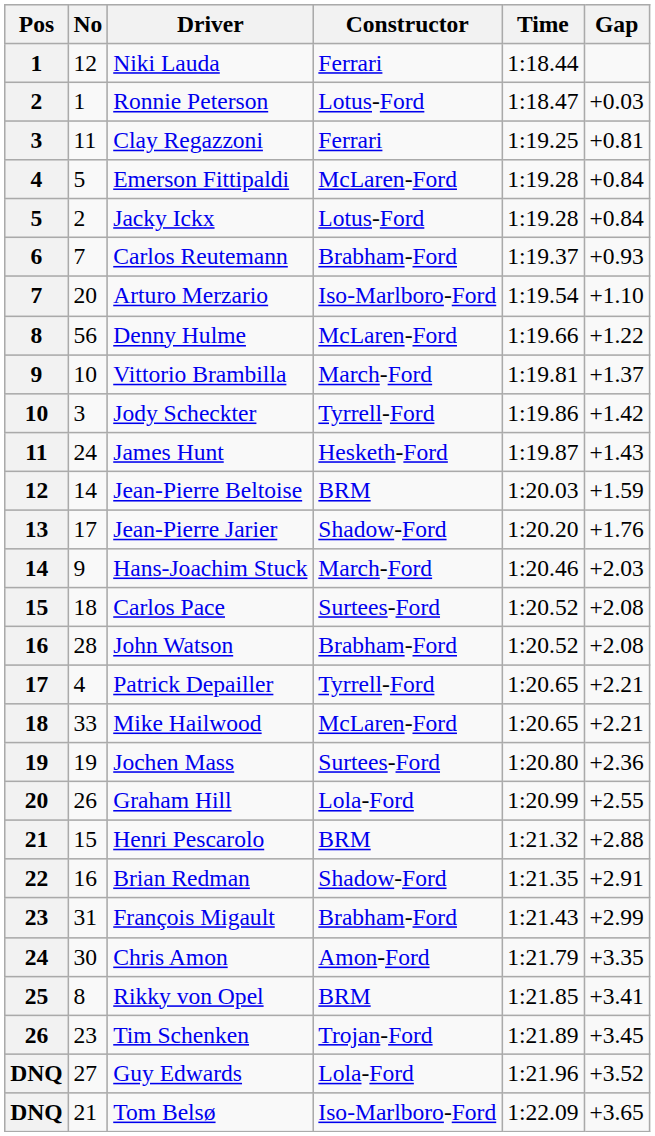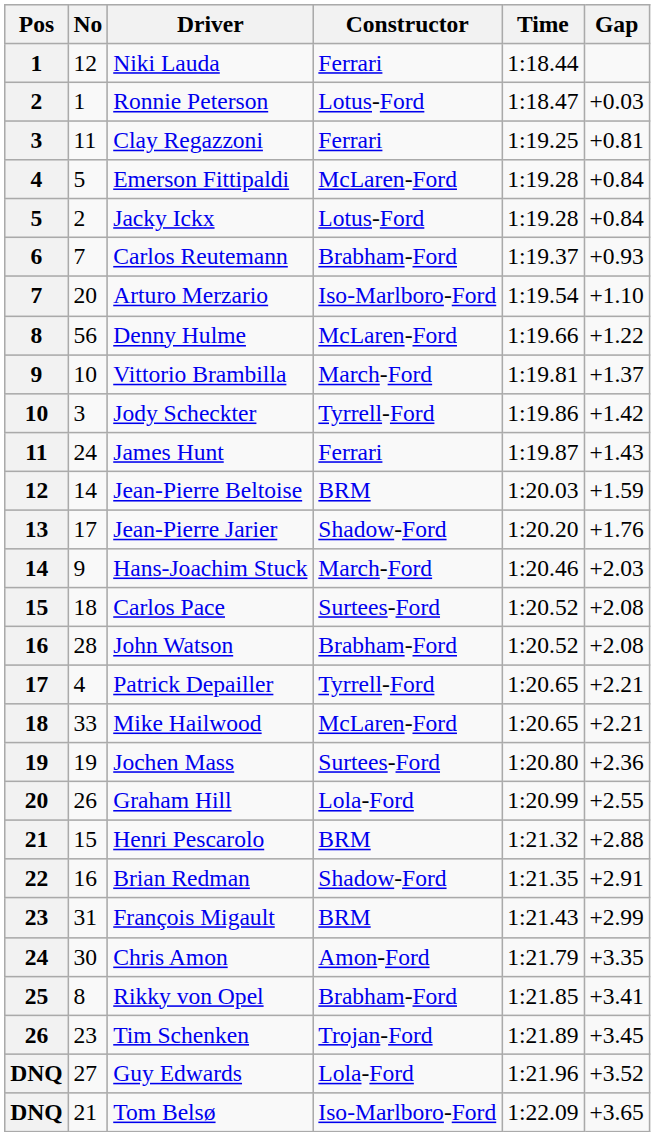James Hunt | Constructor: Hesketh-Ford -> Ferrari
François Migault | Constructor: Brabham-Ford -> BRM
Rikky von Opel | Constructor: BRM -> Brabham-Ford
